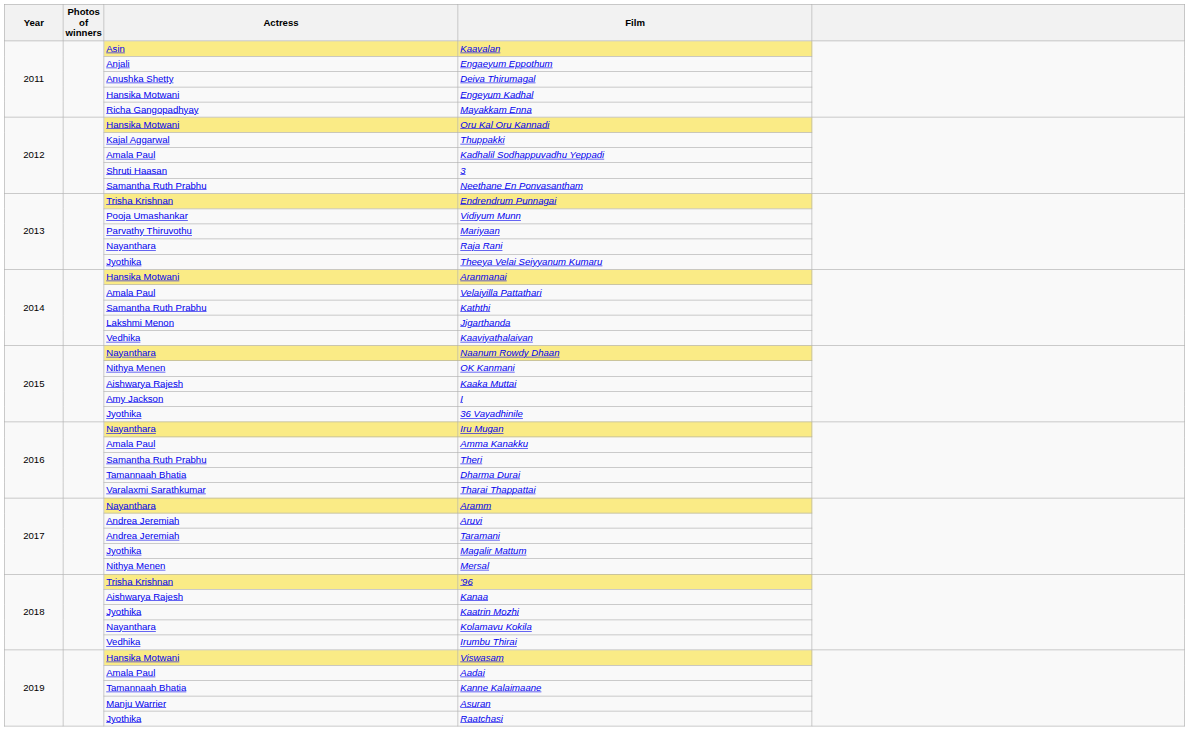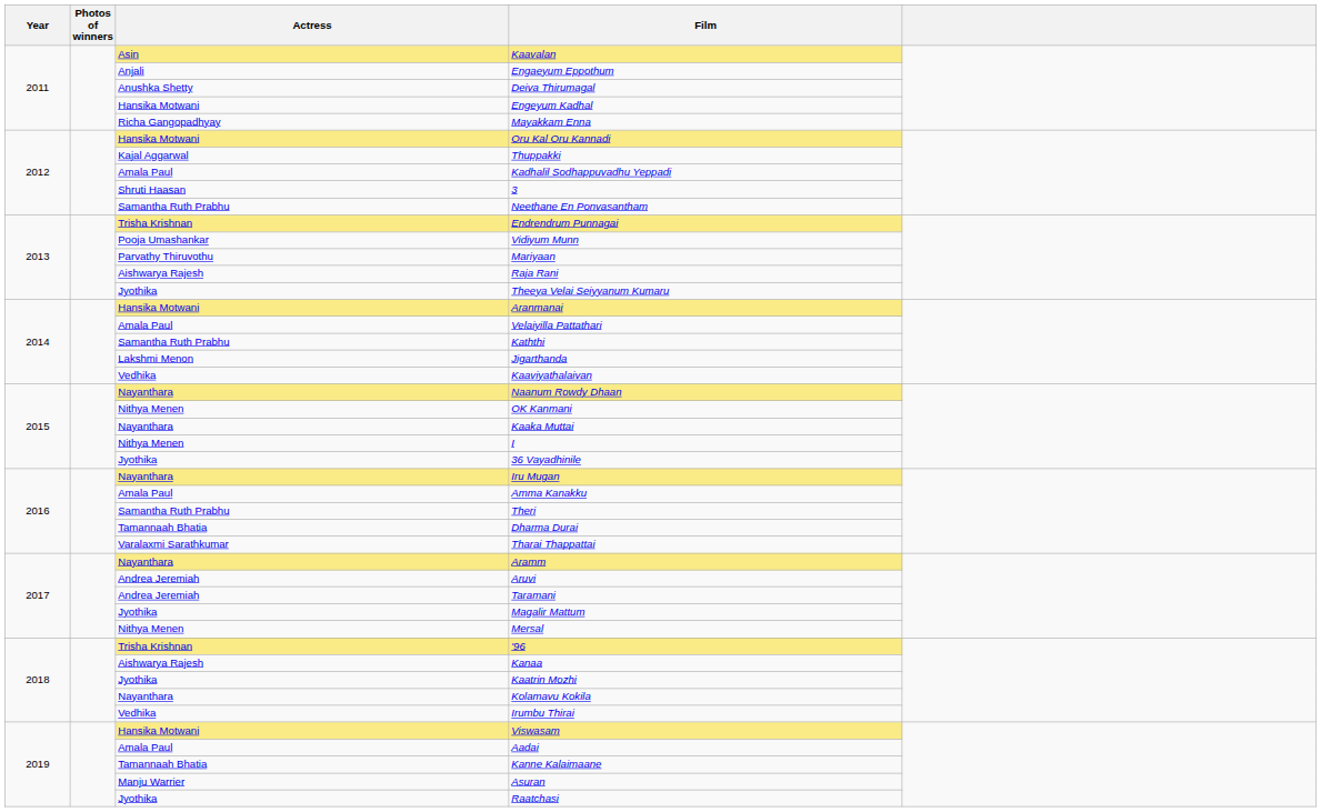Raja Rani | Actress: Nayanthara -> Aishwarya Rajesh
Kaaka Muttai | Actress: Aishwarya Rajesh -> Nayanthara
I | Actress: Amy Jackson -> Nithya Menen
